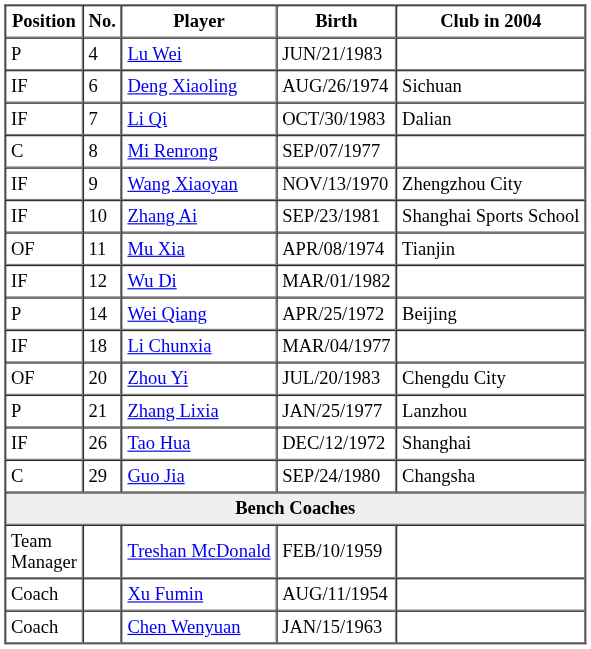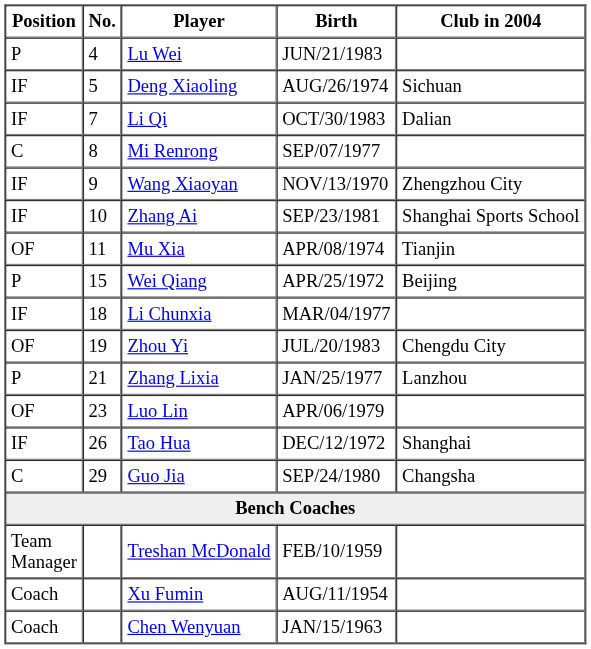Deng Xiaoling | No.: 6 -> 5
- row: IF | 12 | Wu Di | MAR/01/1982
Wei Qiang | No.: 14 -> 15
Zhou Yi | No.: 20 -> 19
+ row: OF | 23 | Luo Lin | APR/06/1979
